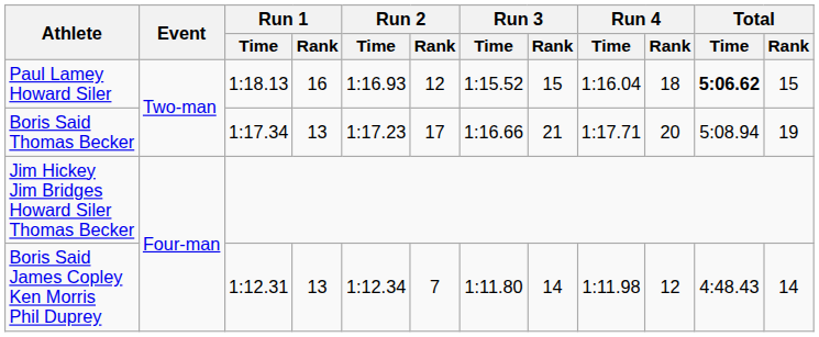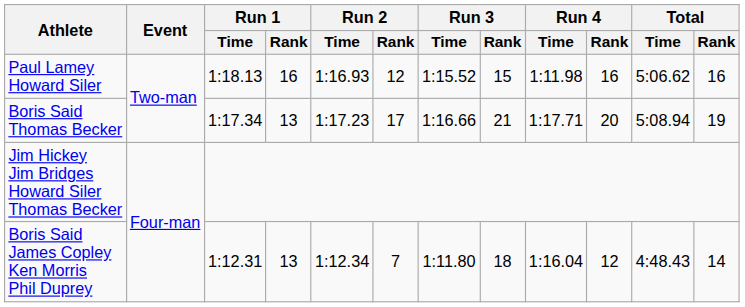Paul Lamey Howard Siler | Run 4 / Time: 1:16.04 -> 1:11.98
Paul Lamey Howard Siler | Run 4 / Rank: 18 -> 16
Paul Lamey Howard Siler | Total / Time: bold -> normal
Paul Lamey Howard Siler | Total / Rank: 15 -> 16
Boris Said James Copley Ken Morris Phil Duprey | Run 3 / Rank: 14 -> 18
Boris Said James Copley Ken Morris Phil Duprey | Run 4 / Time: 1:11.98 -> 1:16.04
